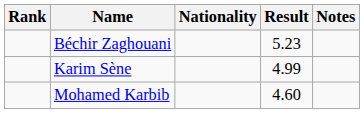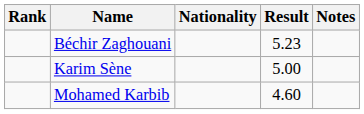Karim Sène | Result: 4.99 -> 5.00
